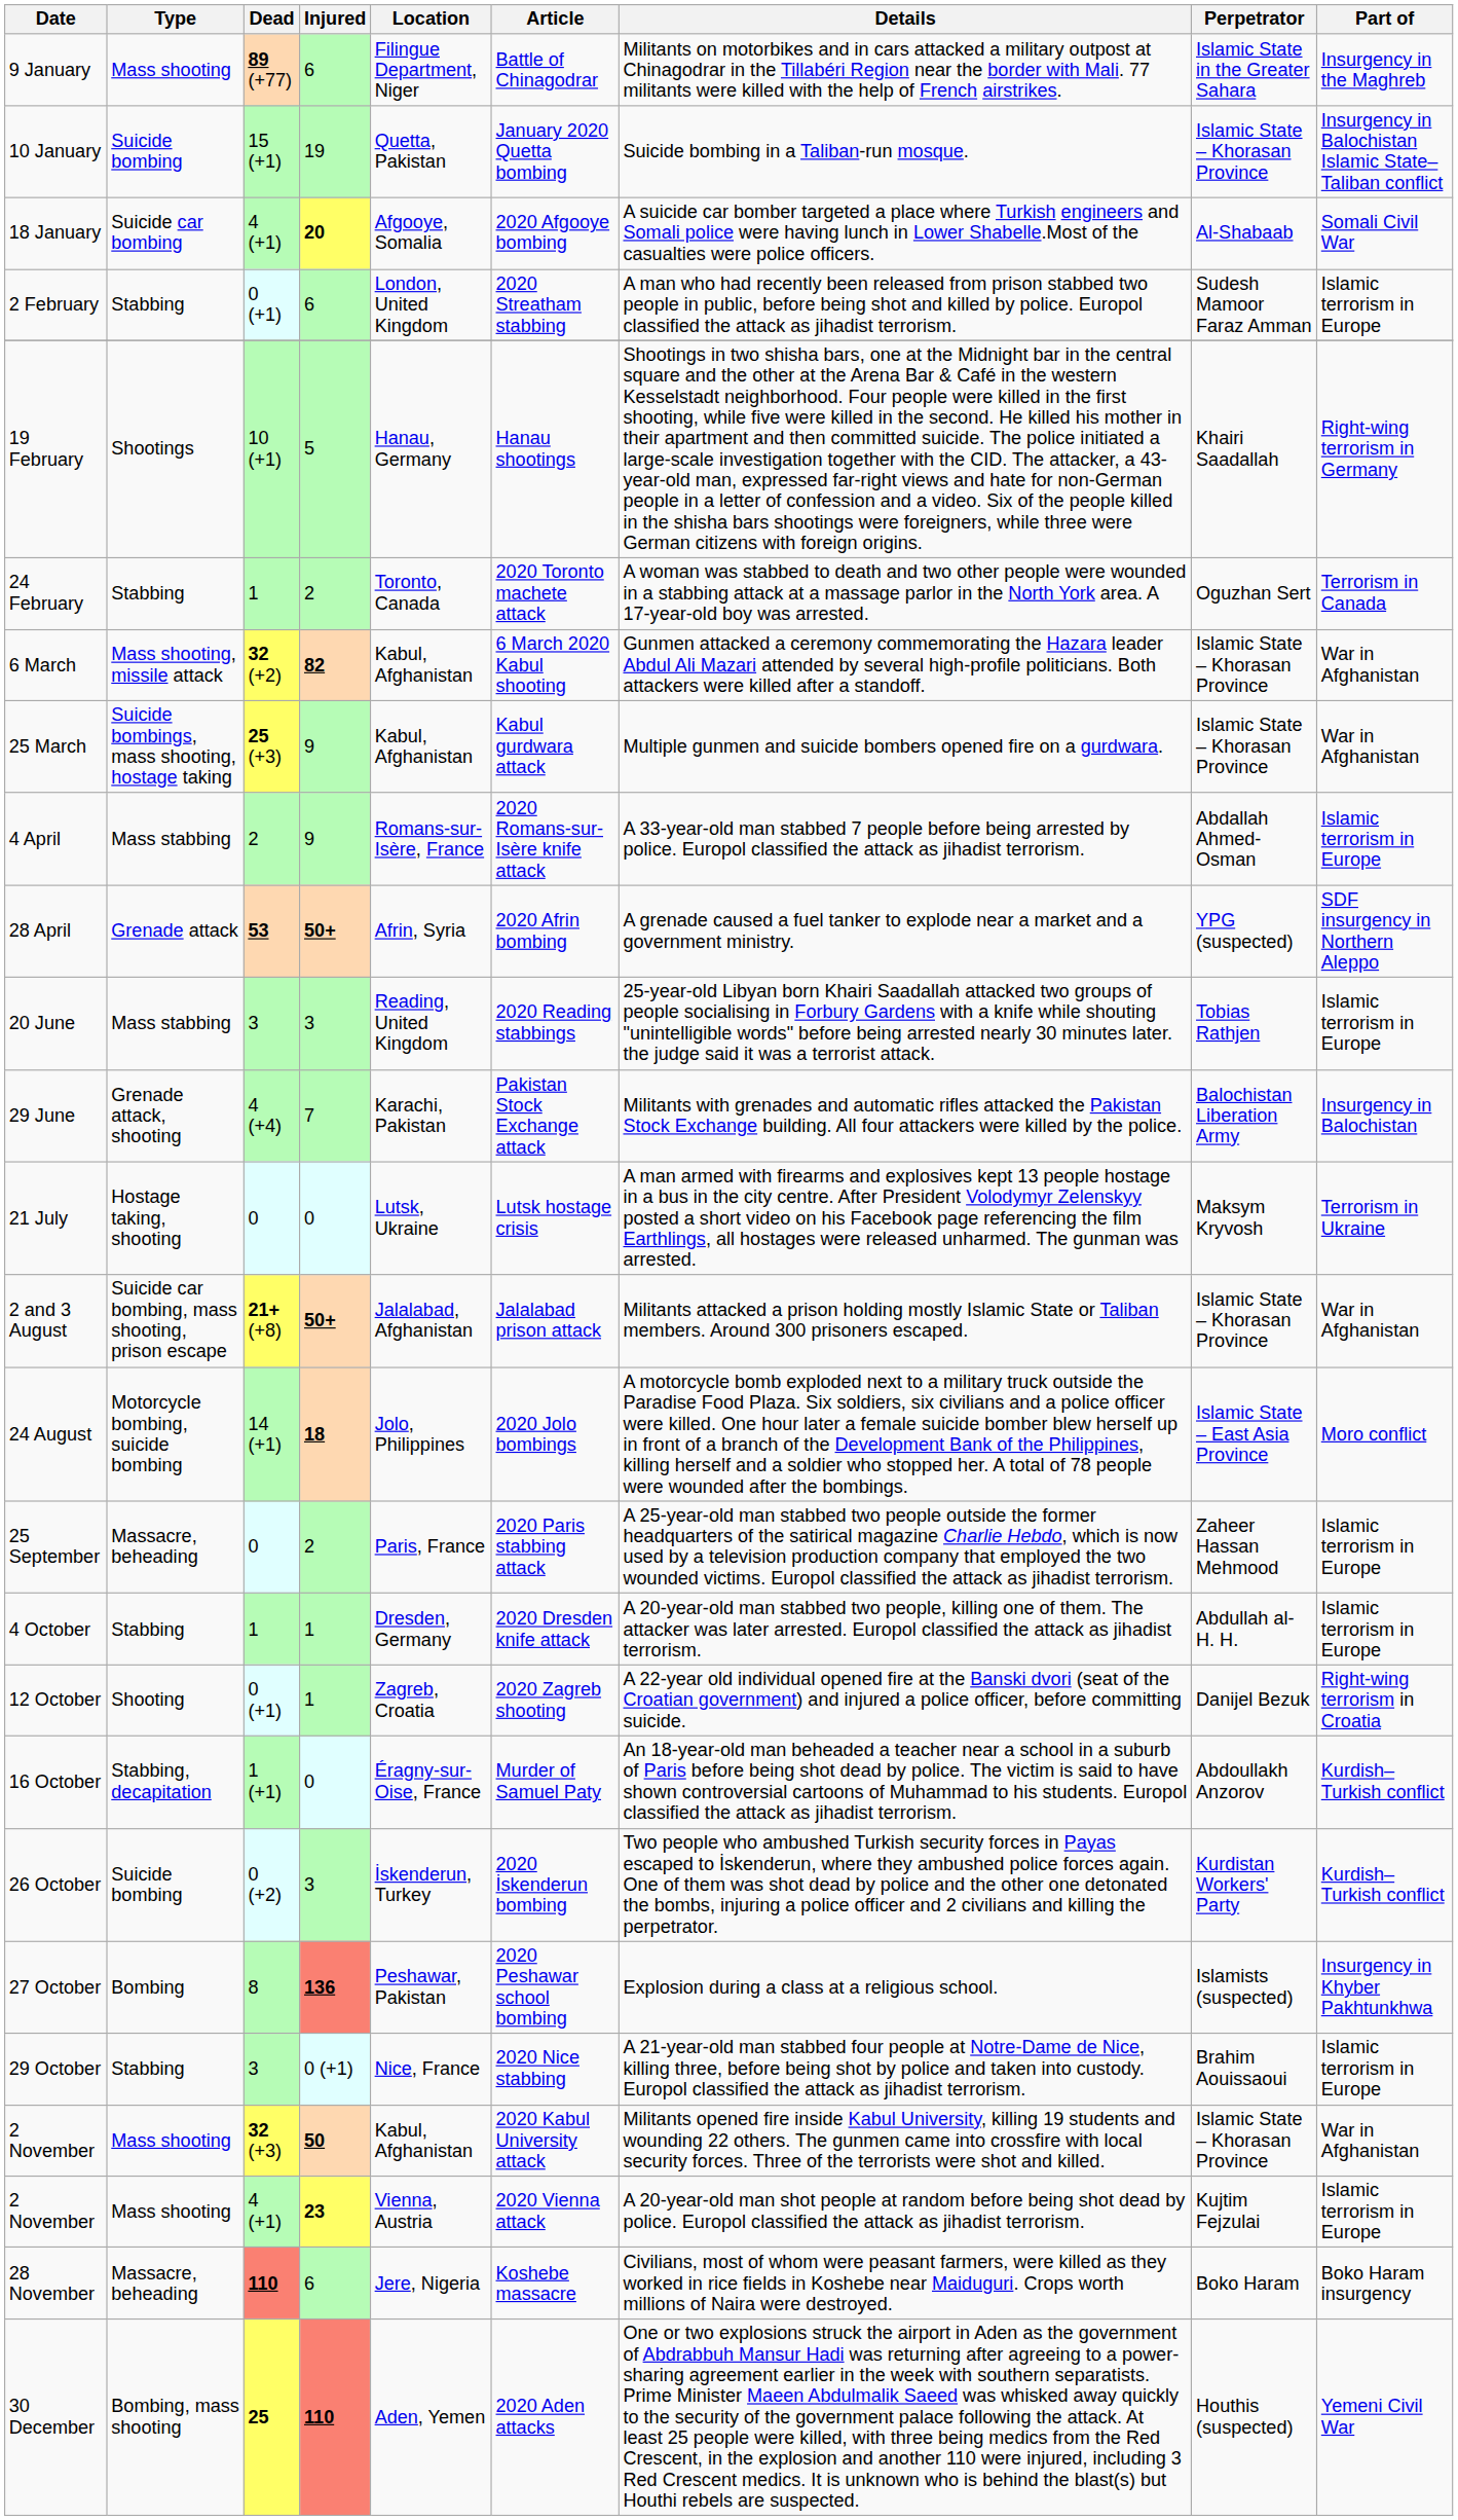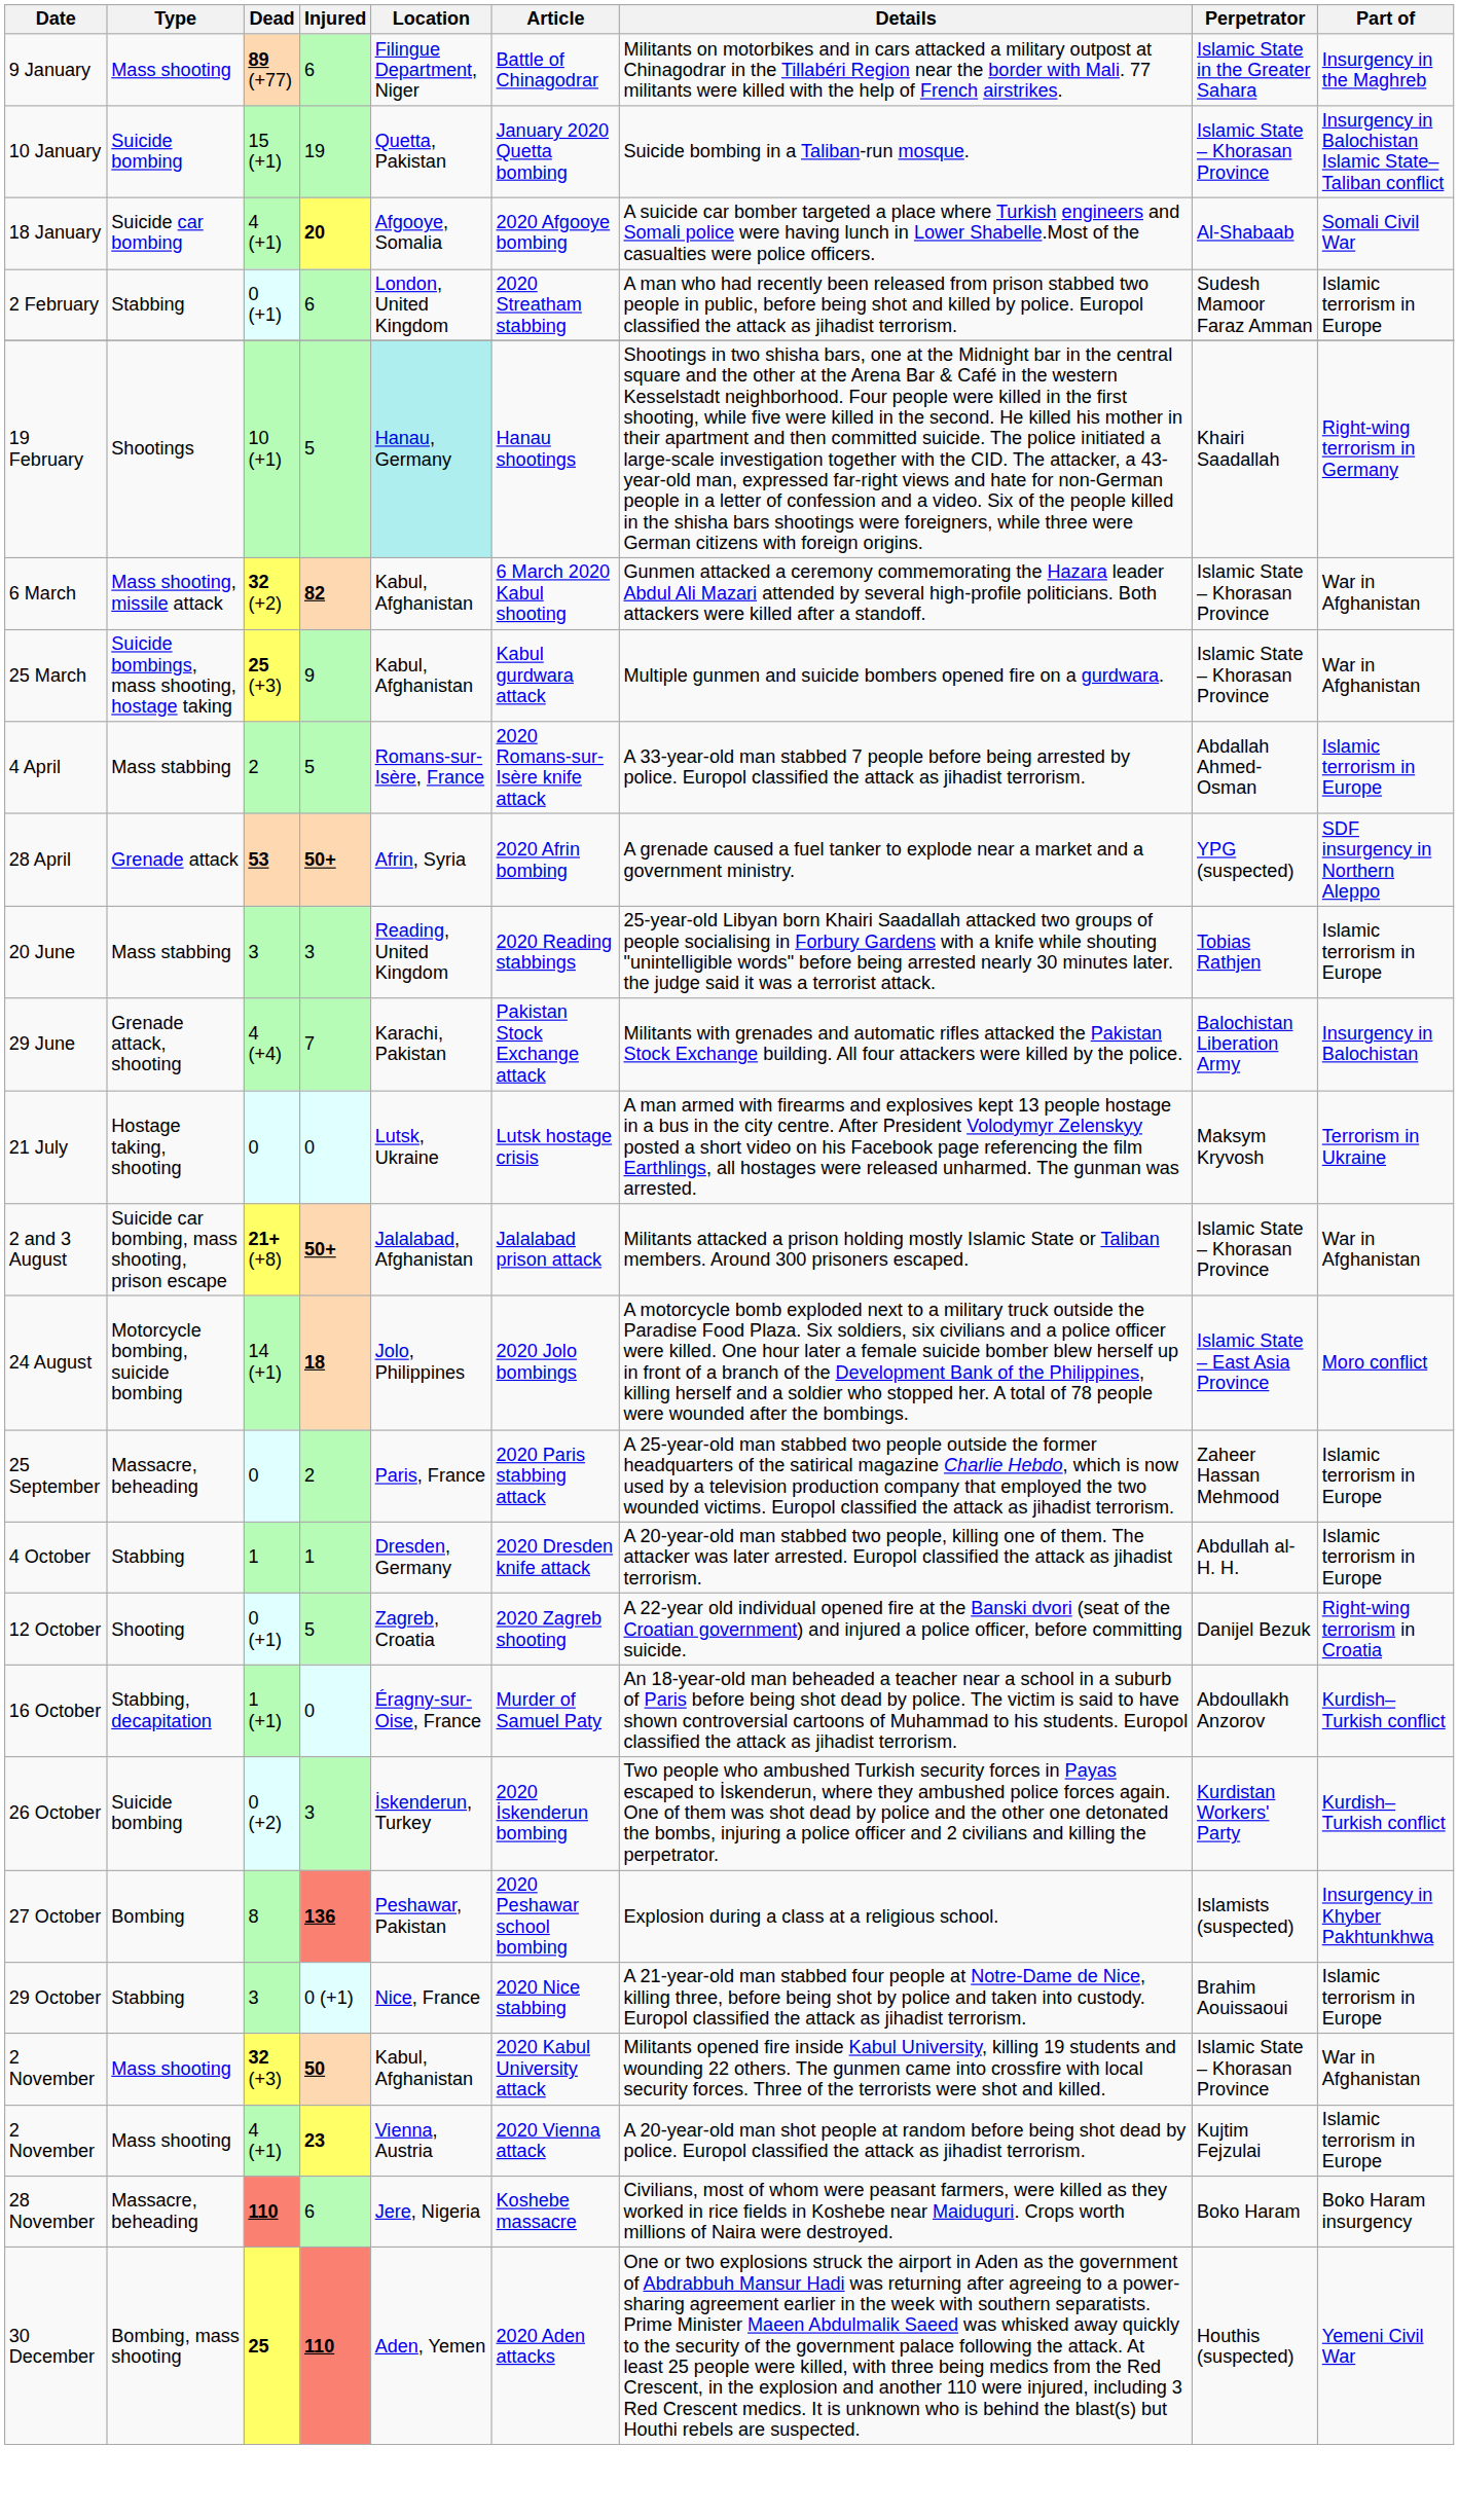19 February | Location: no background -> paleturquoise background
- row: 24 February | Stabbing | 1 | 2 | Toronto, Canada | 2020 Toronto machete attack | A woman was stabbed to death and two other people were wounded in a stabbing attack at a massage parlor in the North York area. A 17-year-old boy was arrested. | Oguzhan Sert | Terrorism in Canada
4 April | Injured: 9 -> 5
12 October | Injured: 1 -> 5
